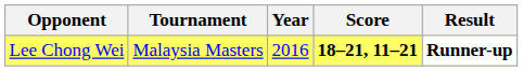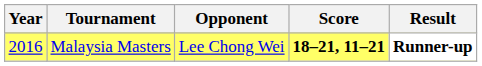columns swapped: Year <-> Opponent
